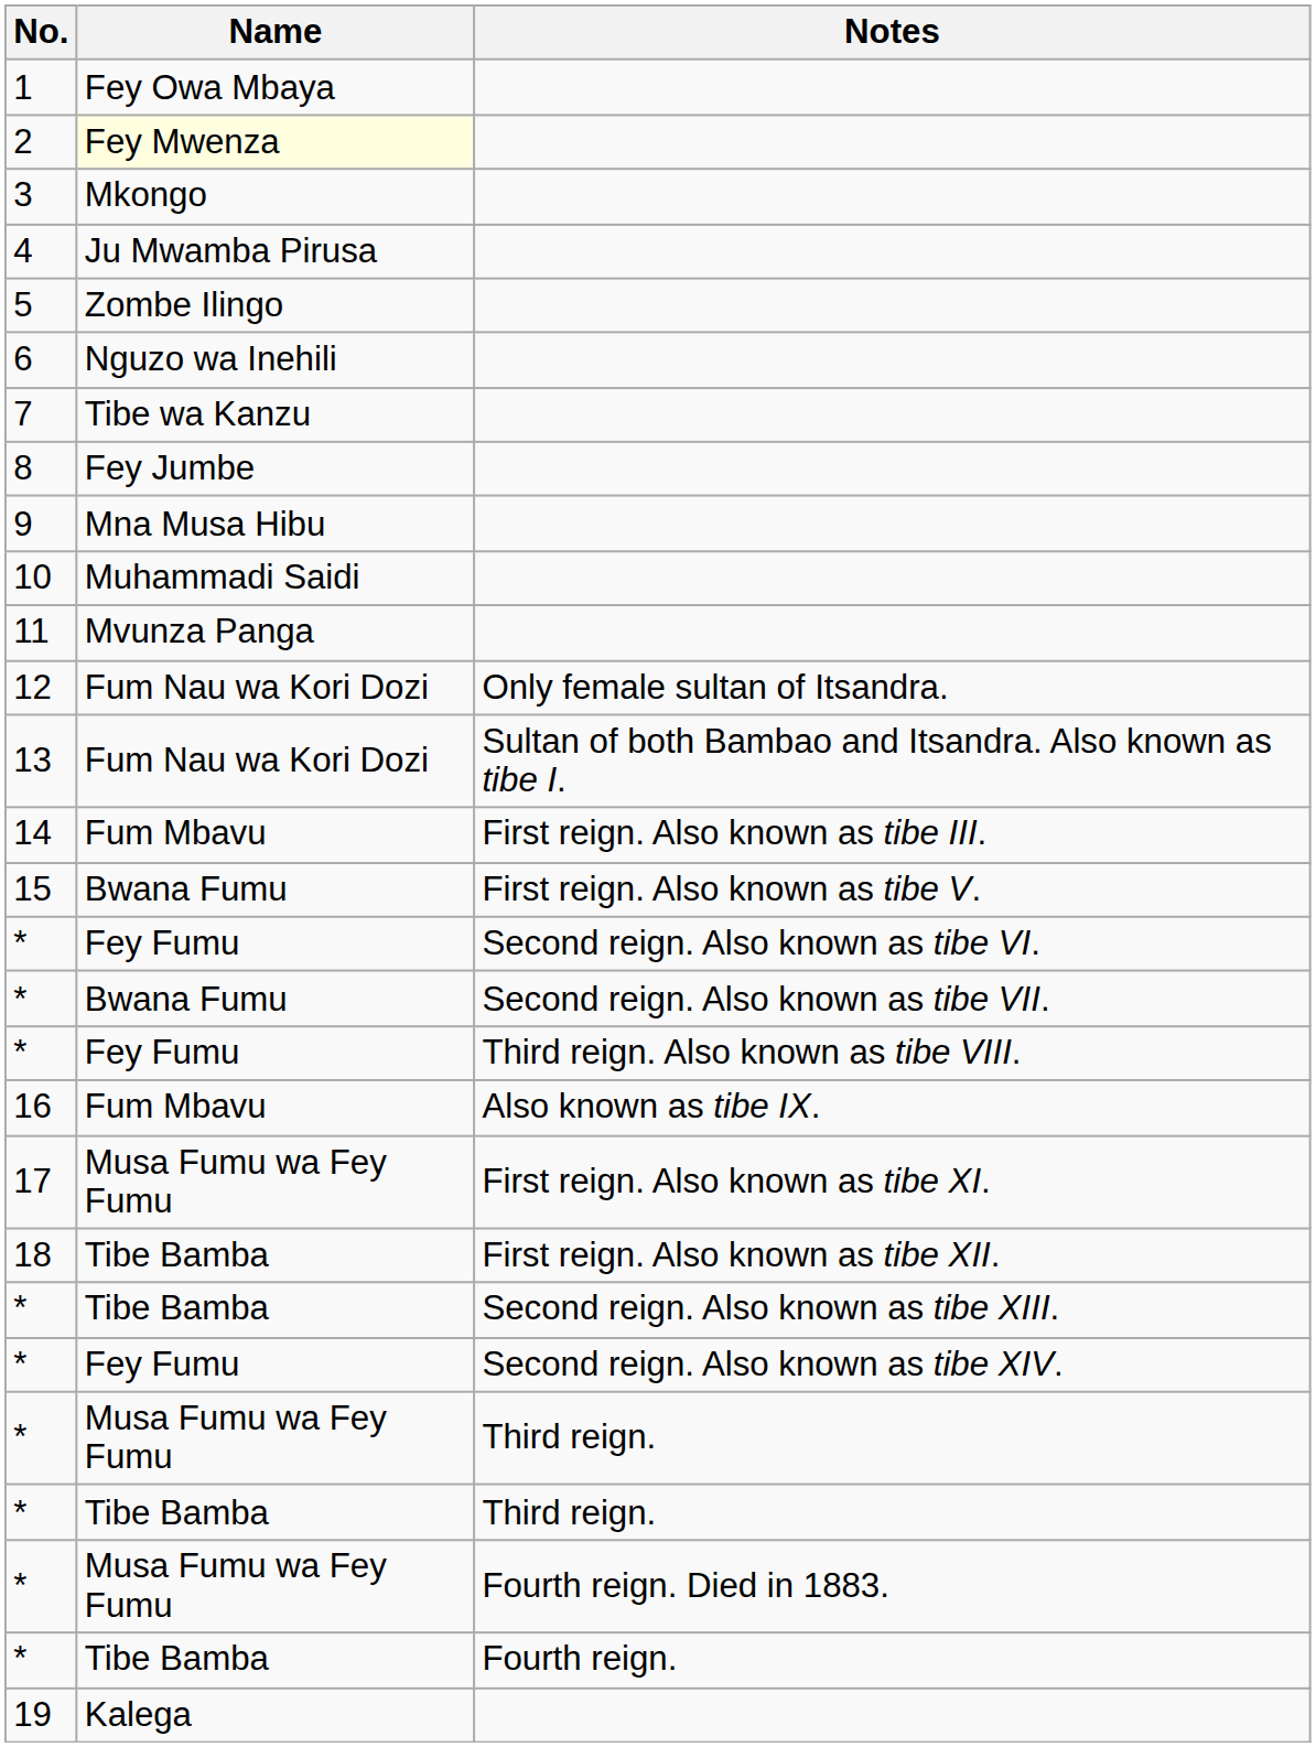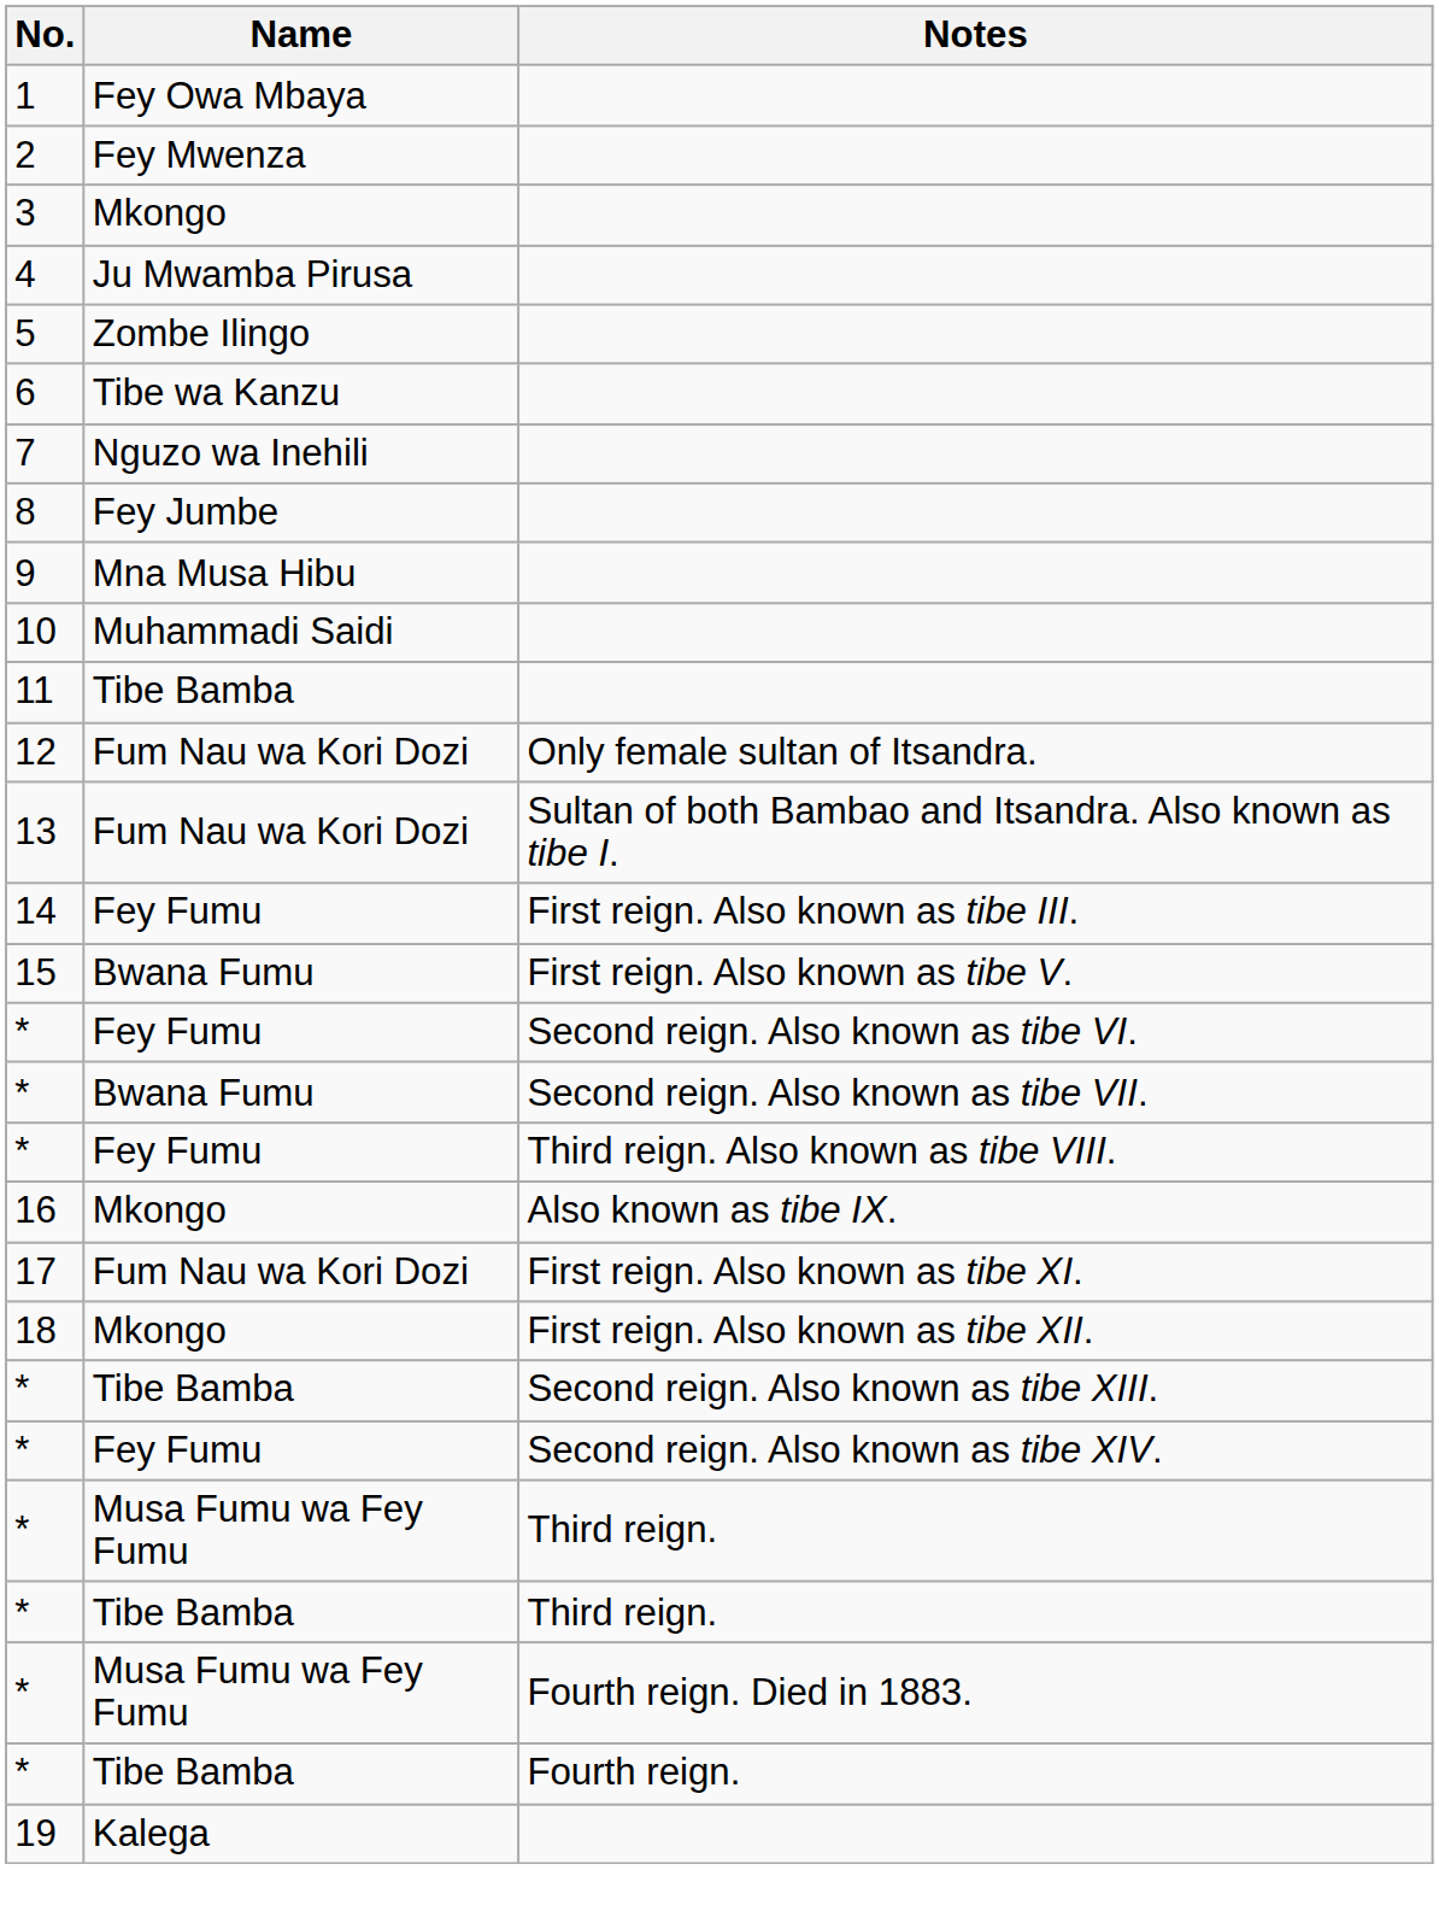2 | Name: lightyellow background -> no background
6 | Name: Nguzo wa Inehili -> Tibe wa Kanzu
7 | Name: Tibe wa Kanzu -> Nguzo wa Inehili
11 | Name: Mvunza Panga -> Tibe Bamba
14 | Name: Fum Mbavu -> Fey Fumu
16 | Name: Fum Mbavu -> Mkongo
17 | Name: Musa Fumu wa Fey Fumu -> Fum Nau wa Kori Dozi
18 | Name: Tibe Bamba -> Mkongo
